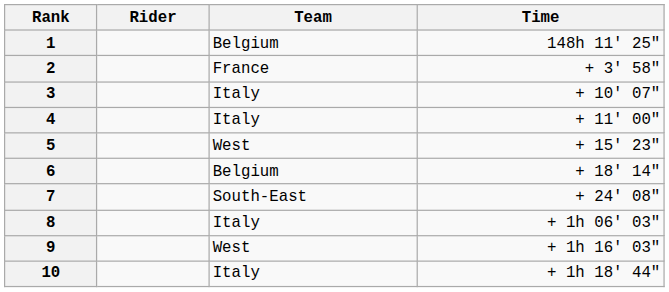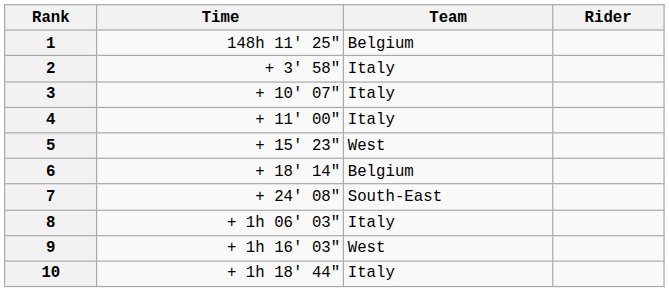columns swapped: Rider <-> Time
2 | Team: France -> Italy
